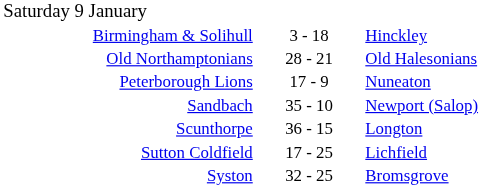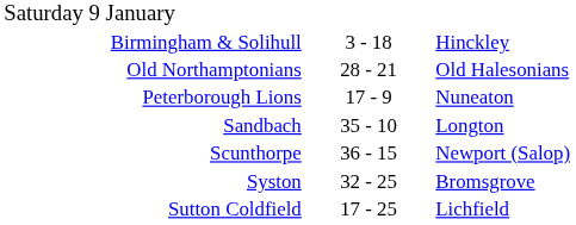Sandbach | column 3: Newport (Salop) -> Longton
Scunthorpe | column 3: Longton -> Newport (Salop)
rows swapped: Sutton Coldfield <-> Syston
